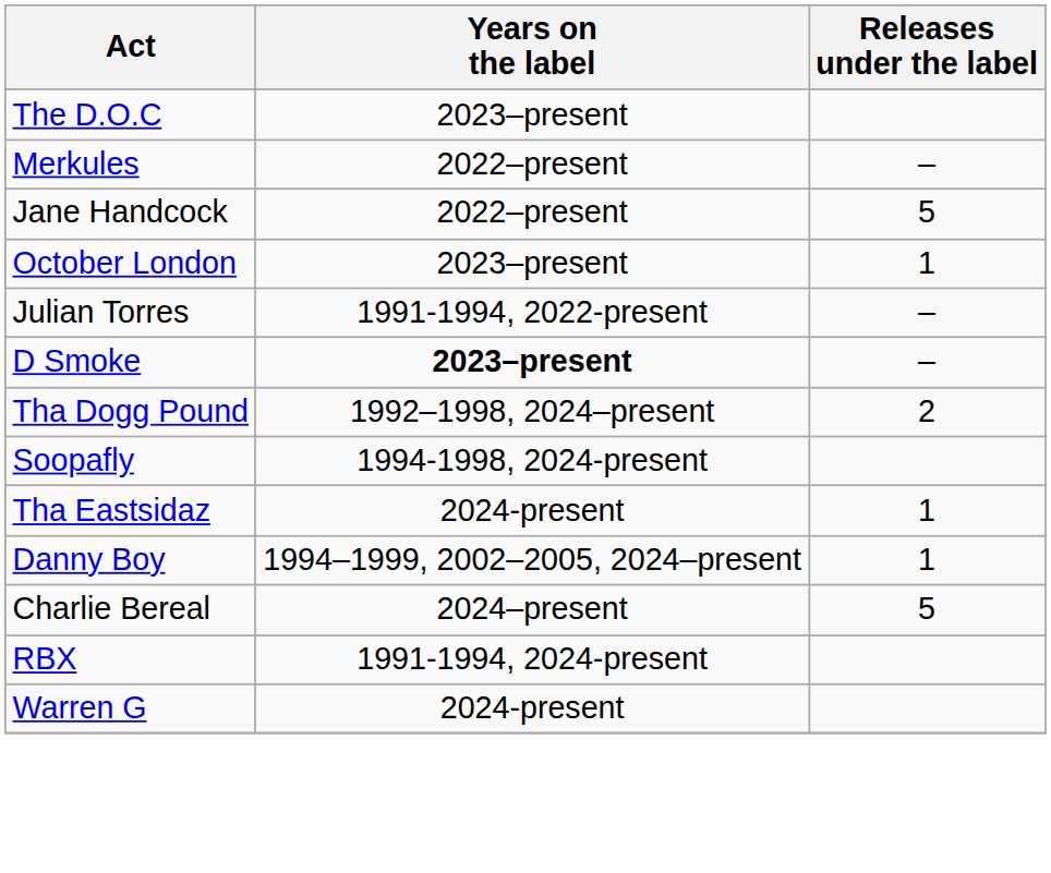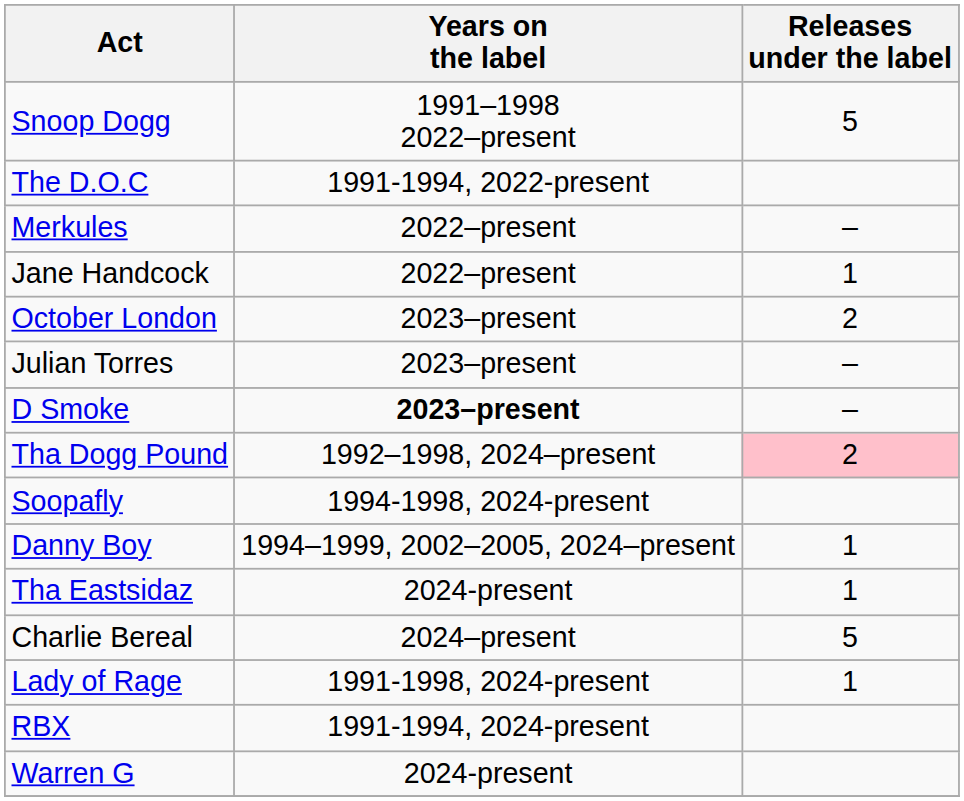+ row: Snoop Dogg | 1991–1998 2022–present | 5
The D.O.C | Years on the label: 2023–present -> 1991-1994, 2022-present
Jane Handcock | Releases under the label: 5 -> 1
October London | Releases under the label: 1 -> 2
Julian Torres | Years on the label: 1991-1994, 2022-present -> 2023–present
Tha Dogg Pound | Releases under the label: no background -> pink background
rows swapped: Tha Eastsidaz <-> Danny Boy
+ row: Lady of Rage | 1991-1998, 2024-present | 1
